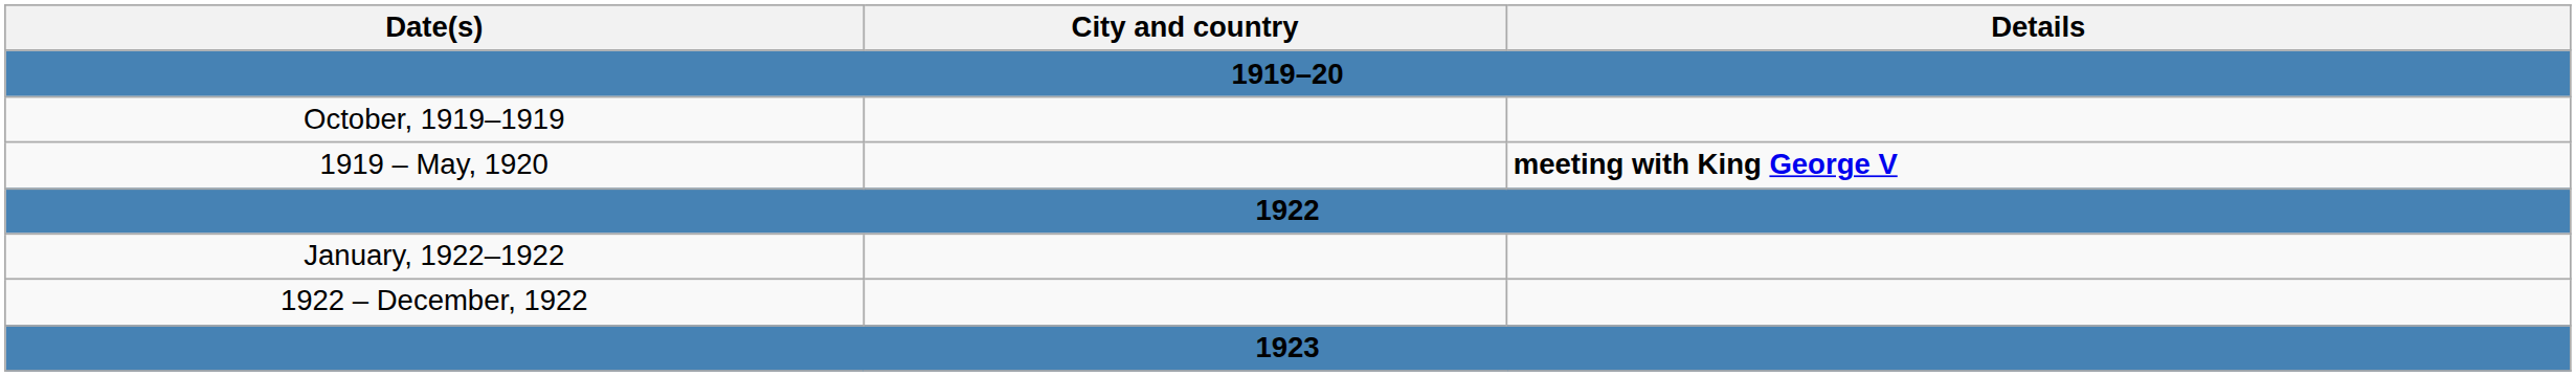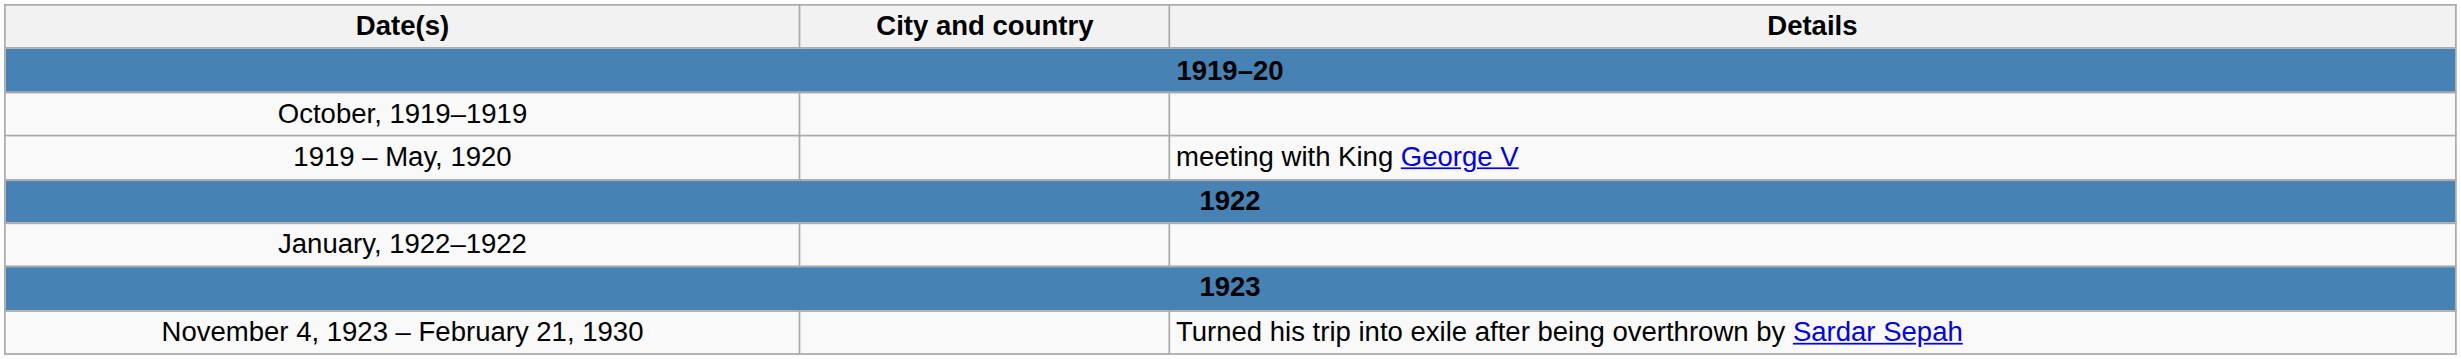1919 – May, 1920 | Details: bold -> normal
- row: 1922 – December, 1922
+ row: November 4, 1923 – February 21, 1930 | Turned his trip into exile after being overthrown by Sardar Sepah
